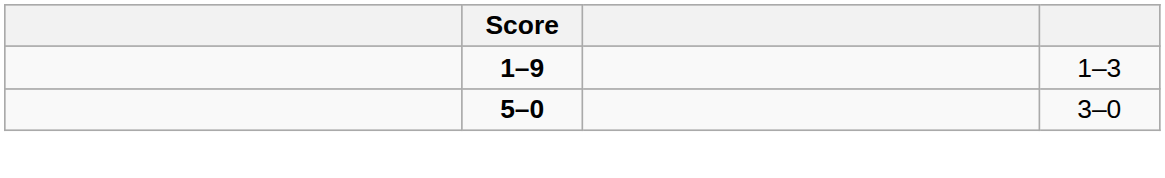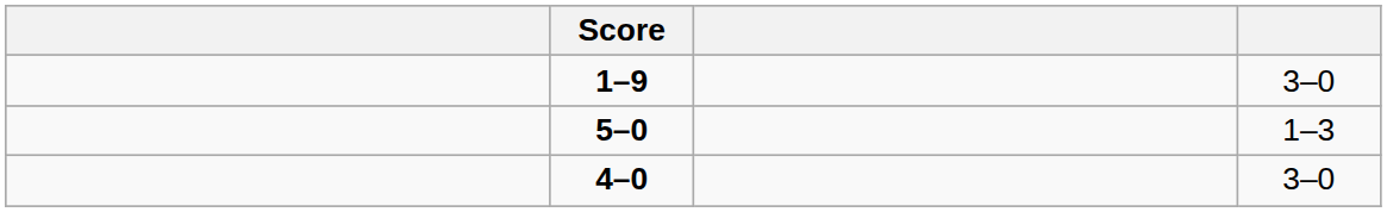1–9 | column 4: 1–3 -> 3–0
5–0 | column 4: 3–0 -> 1–3
+ row: 4–0 | 3–0
